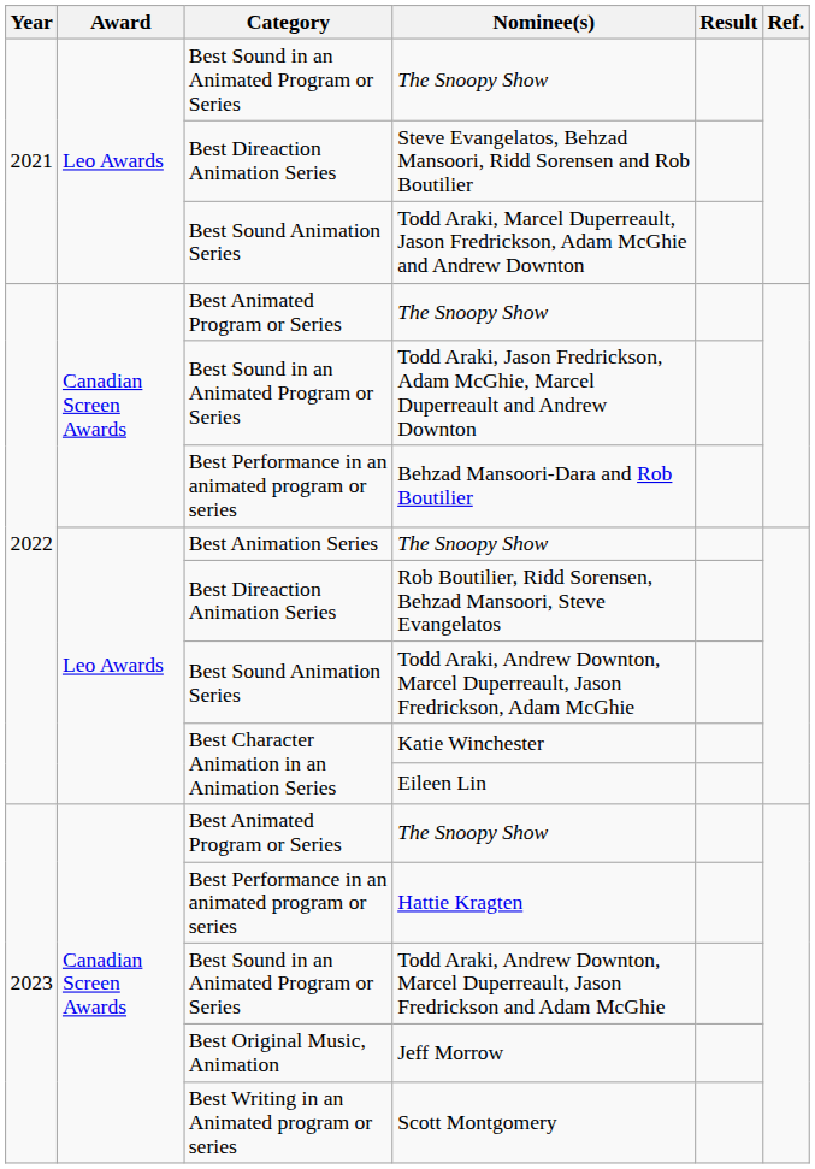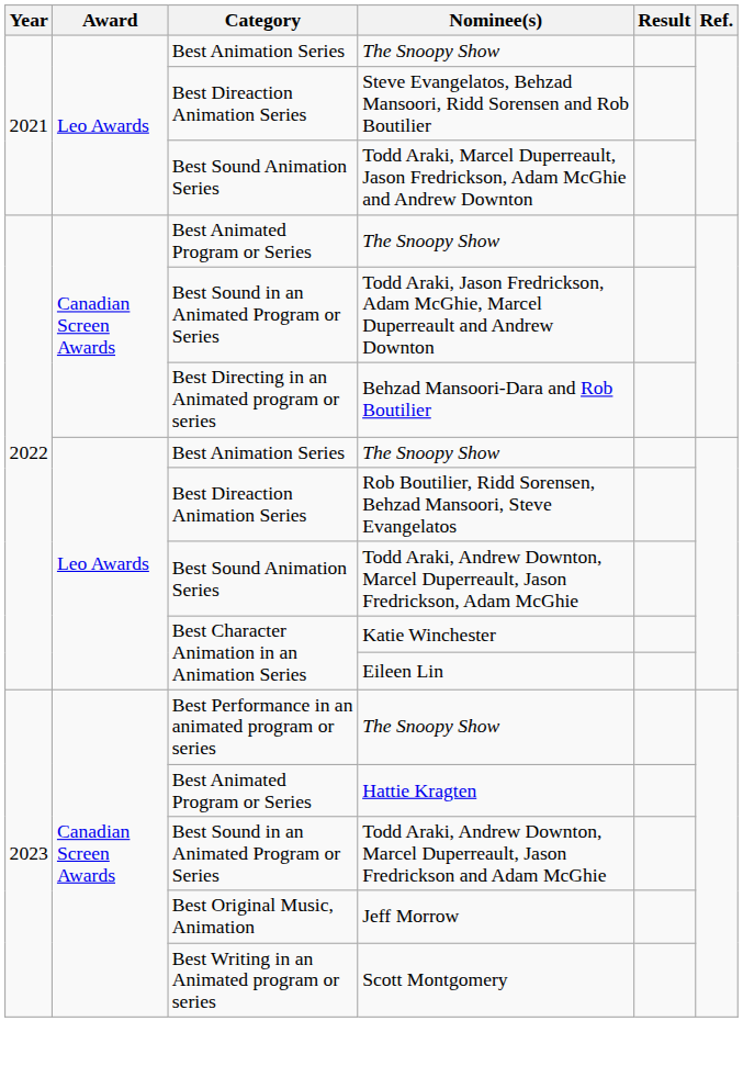2021 / The Snoopy Show | Category: Best Sound in an Animated Program or Series -> Best Animation Series
Behzad Mansoori-Dara and Rob Boutilier | Category: Best Performance in an animated program or series -> Best Directing in an Animated program or series
2023 / The Snoopy Show | Category: Best Animated Program or Series -> Best Performance in an animated program or series
Hattie Kragten | Category: Best Performance in an animated program or series -> Best Animated Program or Series
